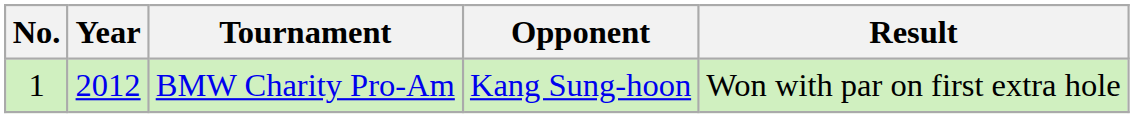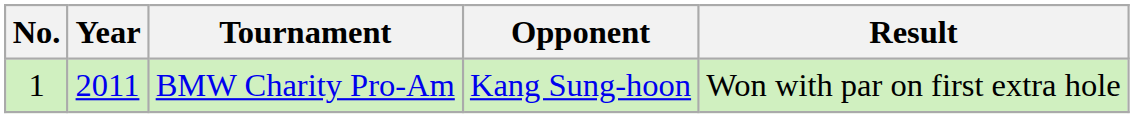BMW Charity Pro-Am | Year: 2012 -> 2011
